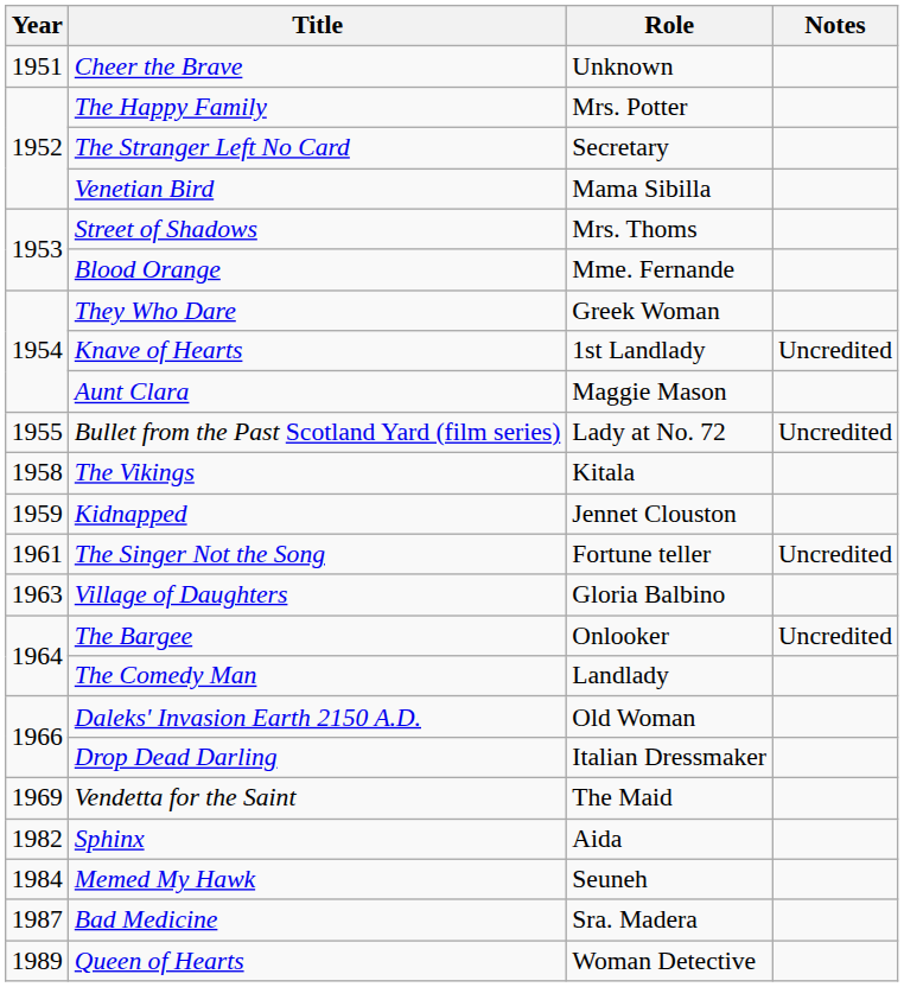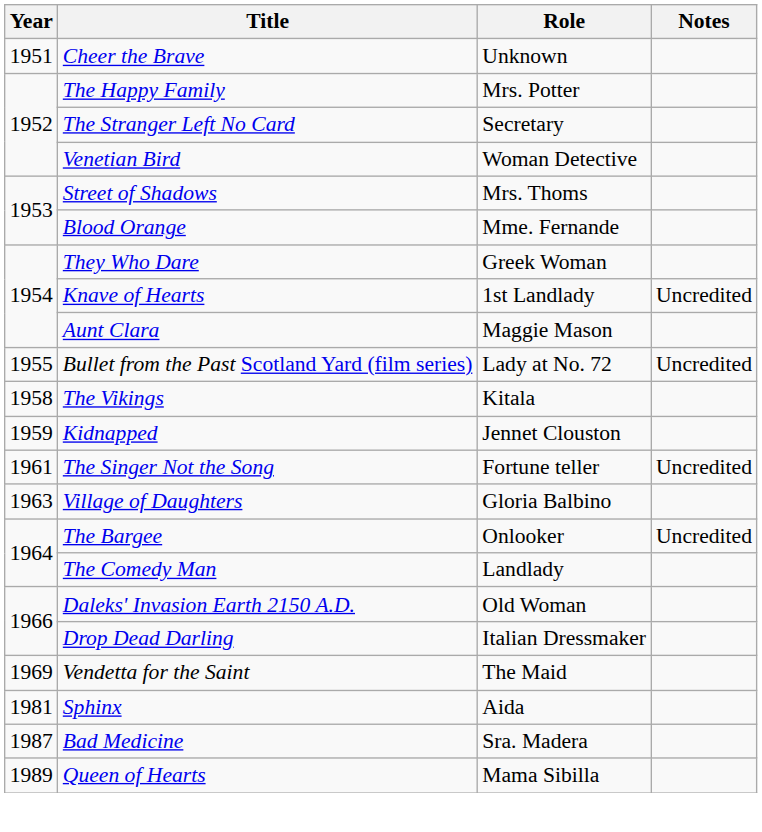Venetian Bird | Role: Mama Sibilla -> Woman Detective
Sphinx | Year: 1982 -> 1981
- row: 1984 | Memed My Hawk | Seuneh
Queen of Hearts | Role: Woman Detective -> Mama Sibilla
